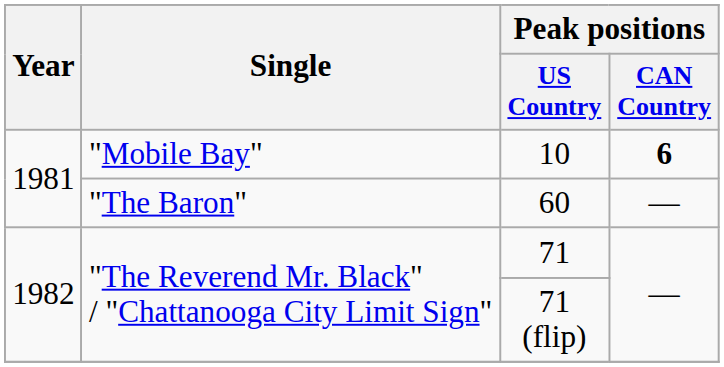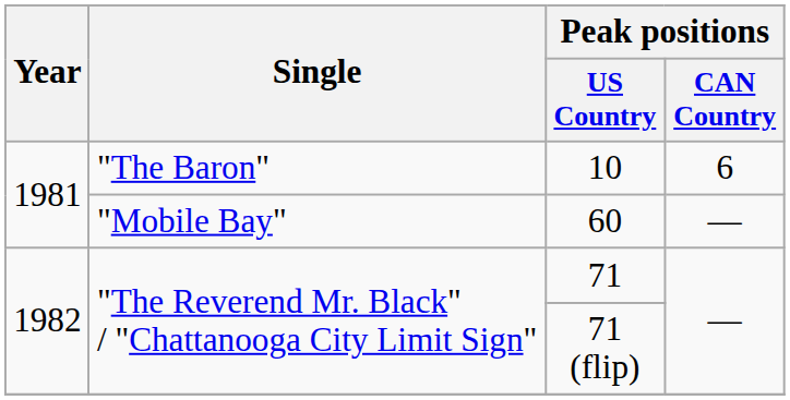10 | Single: "Mobile Bay" -> "The Baron"
10 | Peak positions / CAN Country: bold -> normal
60 | Single: "The Baron" -> "Mobile Bay"
